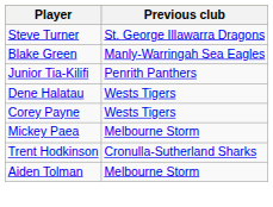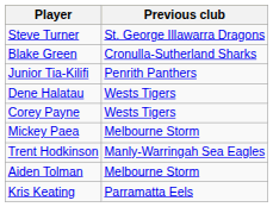Blake Green | Previous club: Manly-Warringah Sea Eagles -> Cronulla-Sutherland Sharks
Trent Hodkinson | Previous club: Cronulla-Sutherland Sharks -> Manly-Warringah Sea Eagles
+ row: Kris Keating | Parramatta Eels
